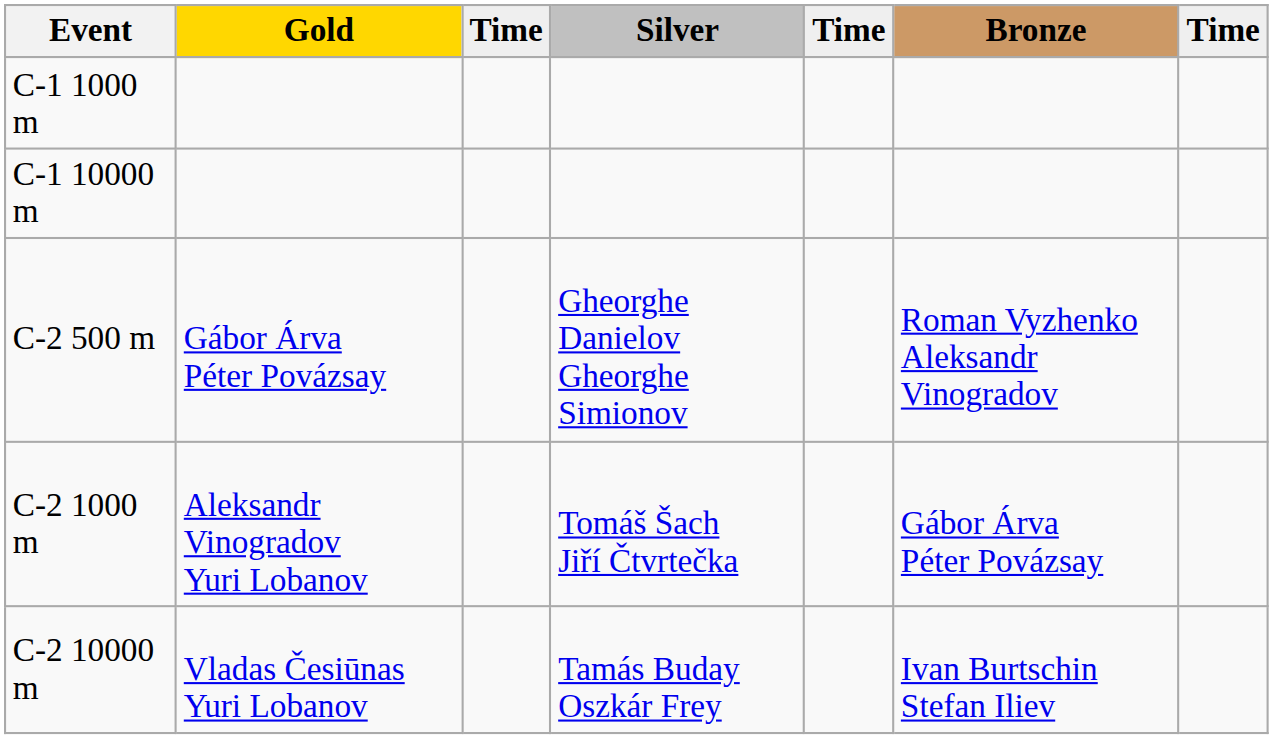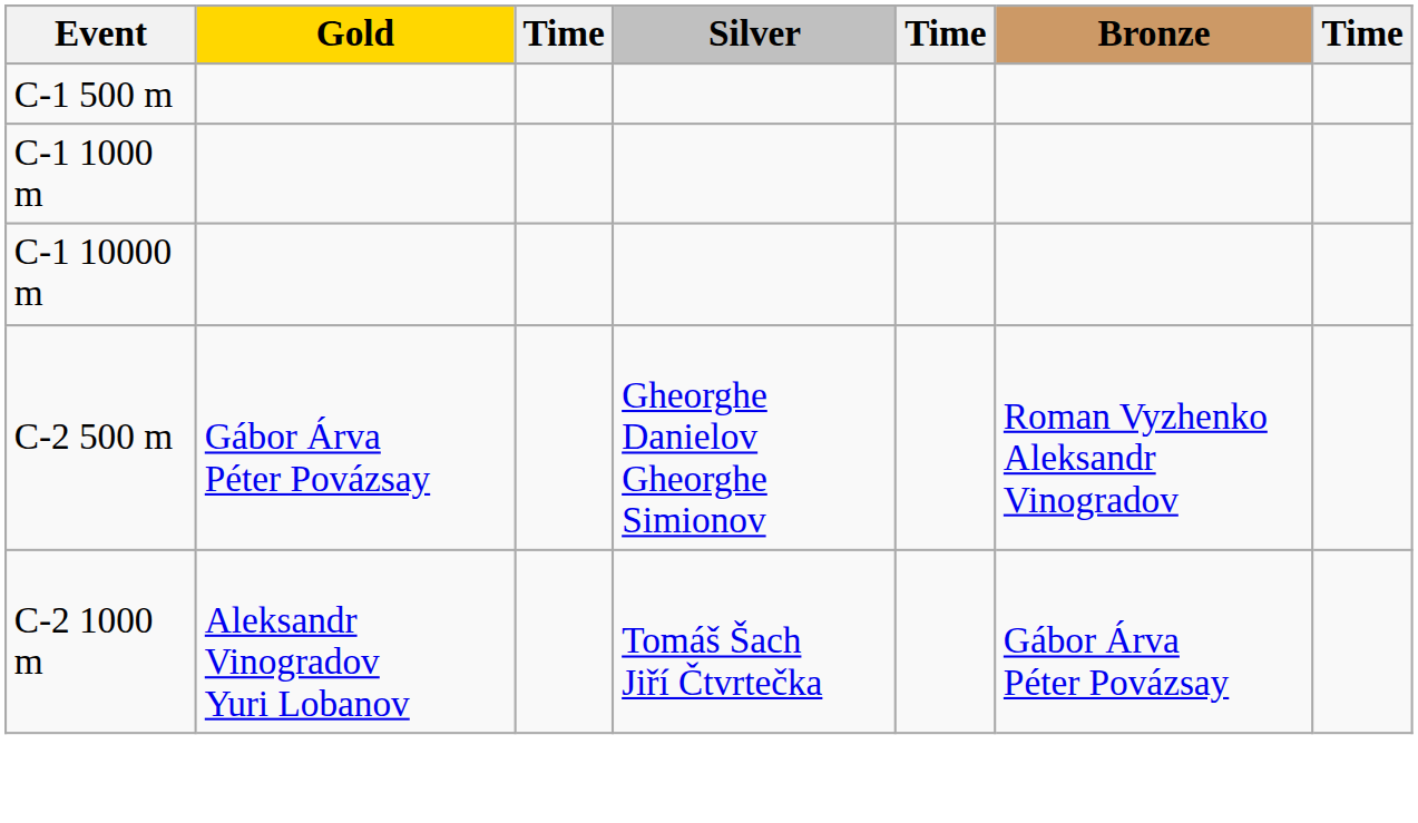+ row: C-1 500 m
- row: C-2 10000 m | Vladas Česiūnas Yuri Lobanov | Tamás Buday Oszkár Frey | Ivan Burtschin Stefan Iliev
